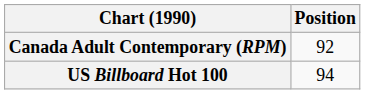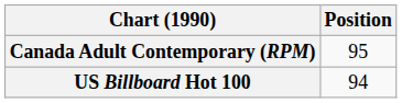Canada Adult Contemporary (RPM) | Position: 92 -> 95
